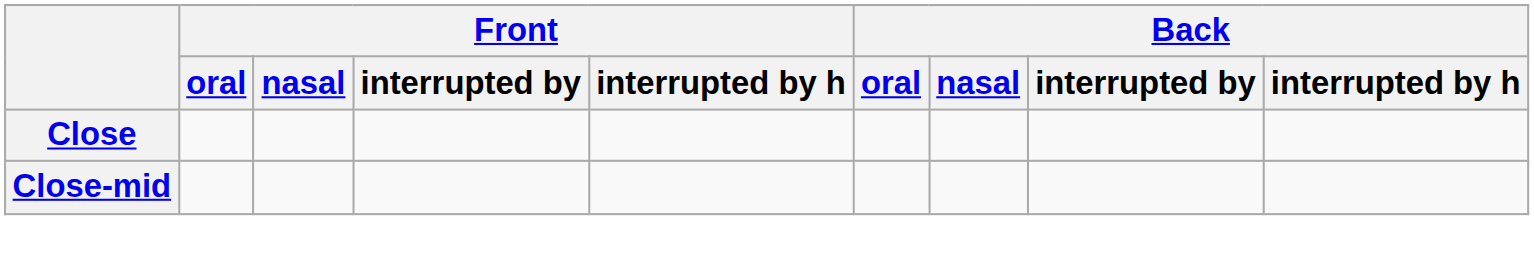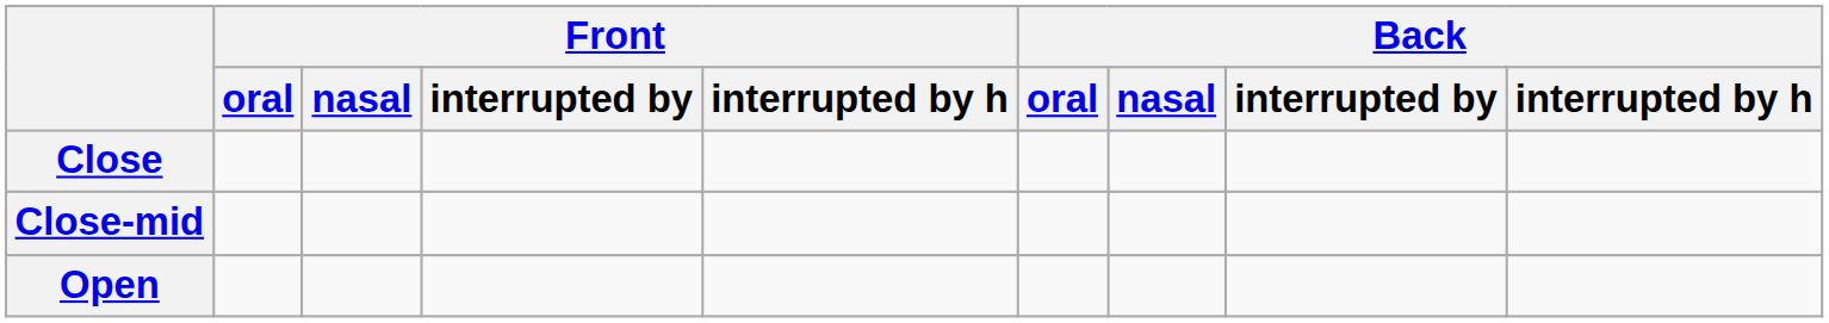+ row: Open
